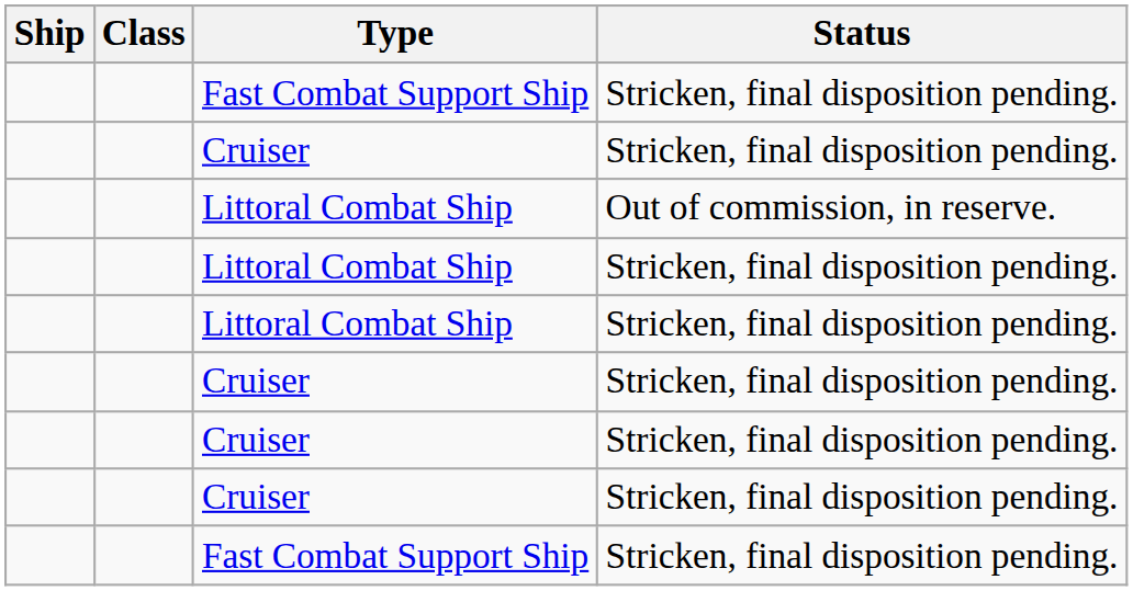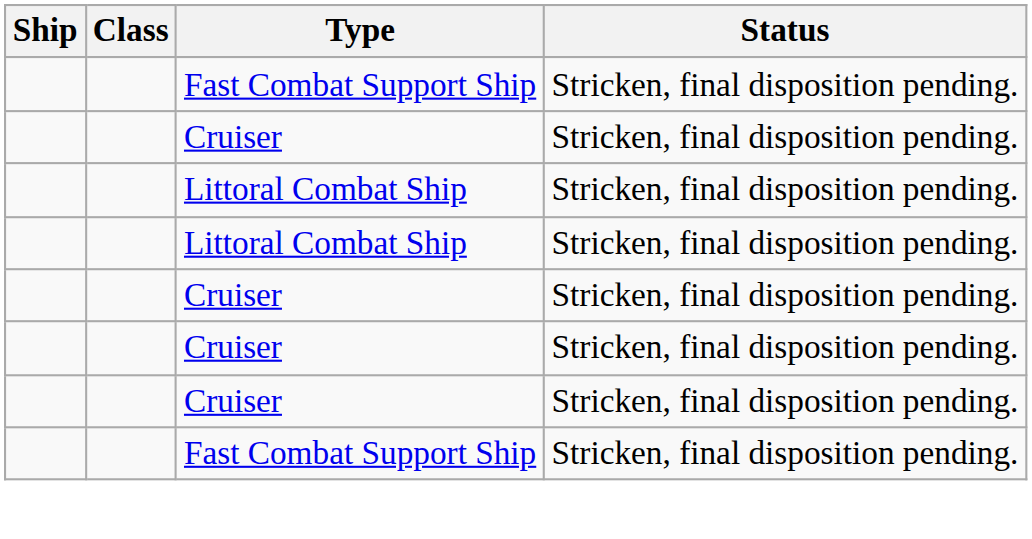- row: Littoral Combat Ship | Out of commission, in reserve.
